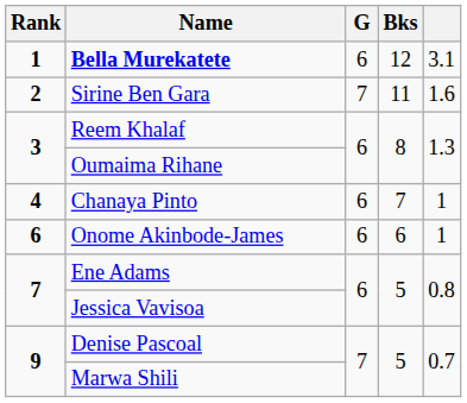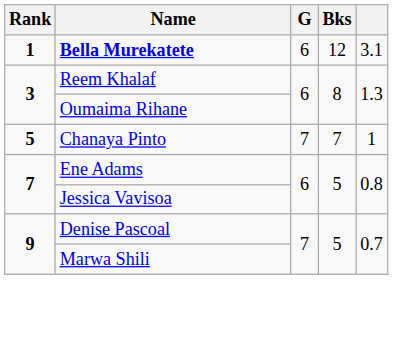- row: 2 | Sirine Ben Gara | 7 | 11 | 1.6
Chanaya Pinto | Rank: 4 -> 5
Chanaya Pinto | G: 6 -> 7
- row: 6 | Onome Akinbode-James | 6 | 6 | 1
